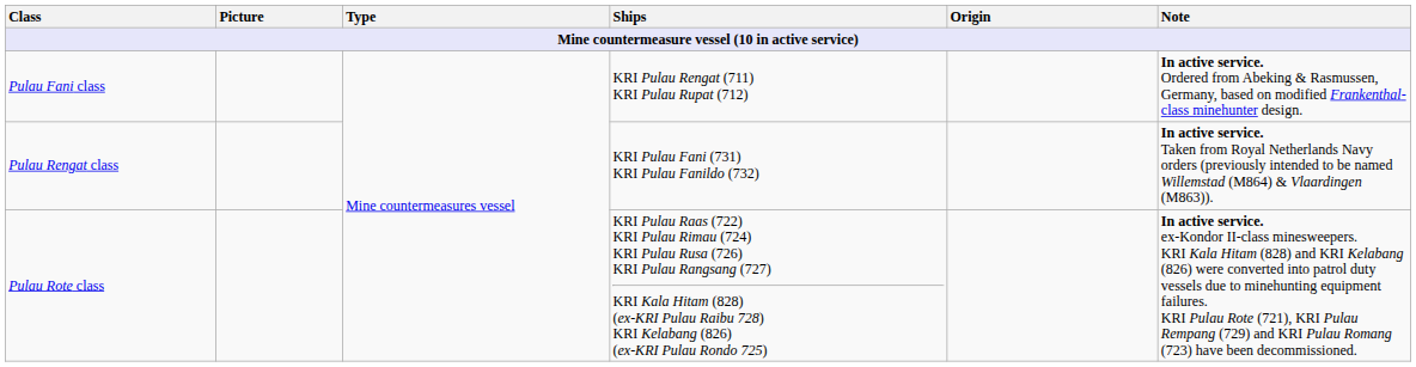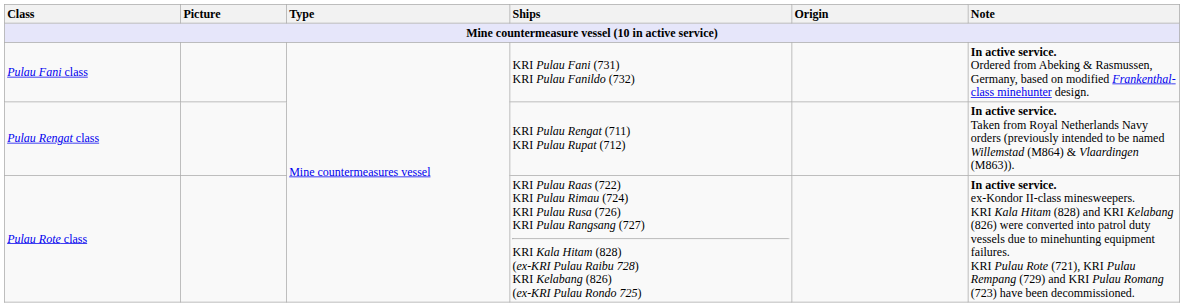Pulau Fani class | Ships: KRI Pulau Rengat (711) KRI Pulau Rupat (712) -> KRI Pulau Fani (731) KRI Pulau Fanildo (732)
Pulau Rengat class | Ships: KRI Pulau Fani (731) KRI Pulau Fanildo (732) -> KRI Pulau Rengat (711) KRI Pulau Rupat (712)
